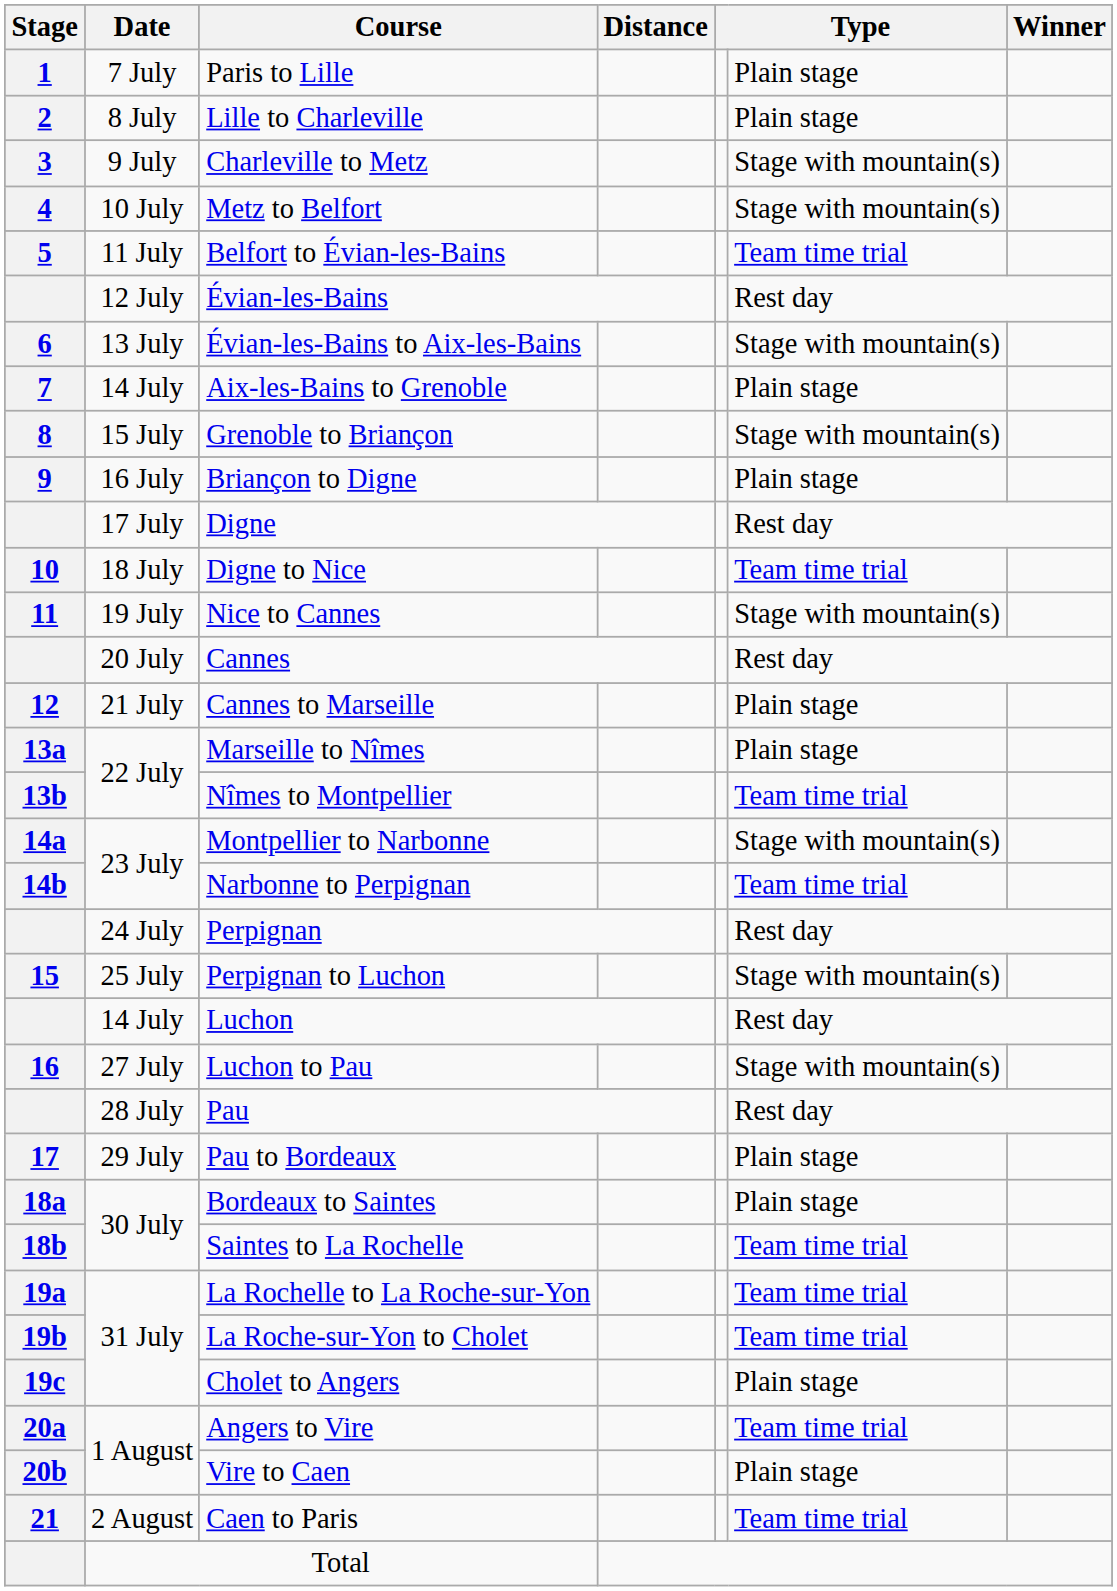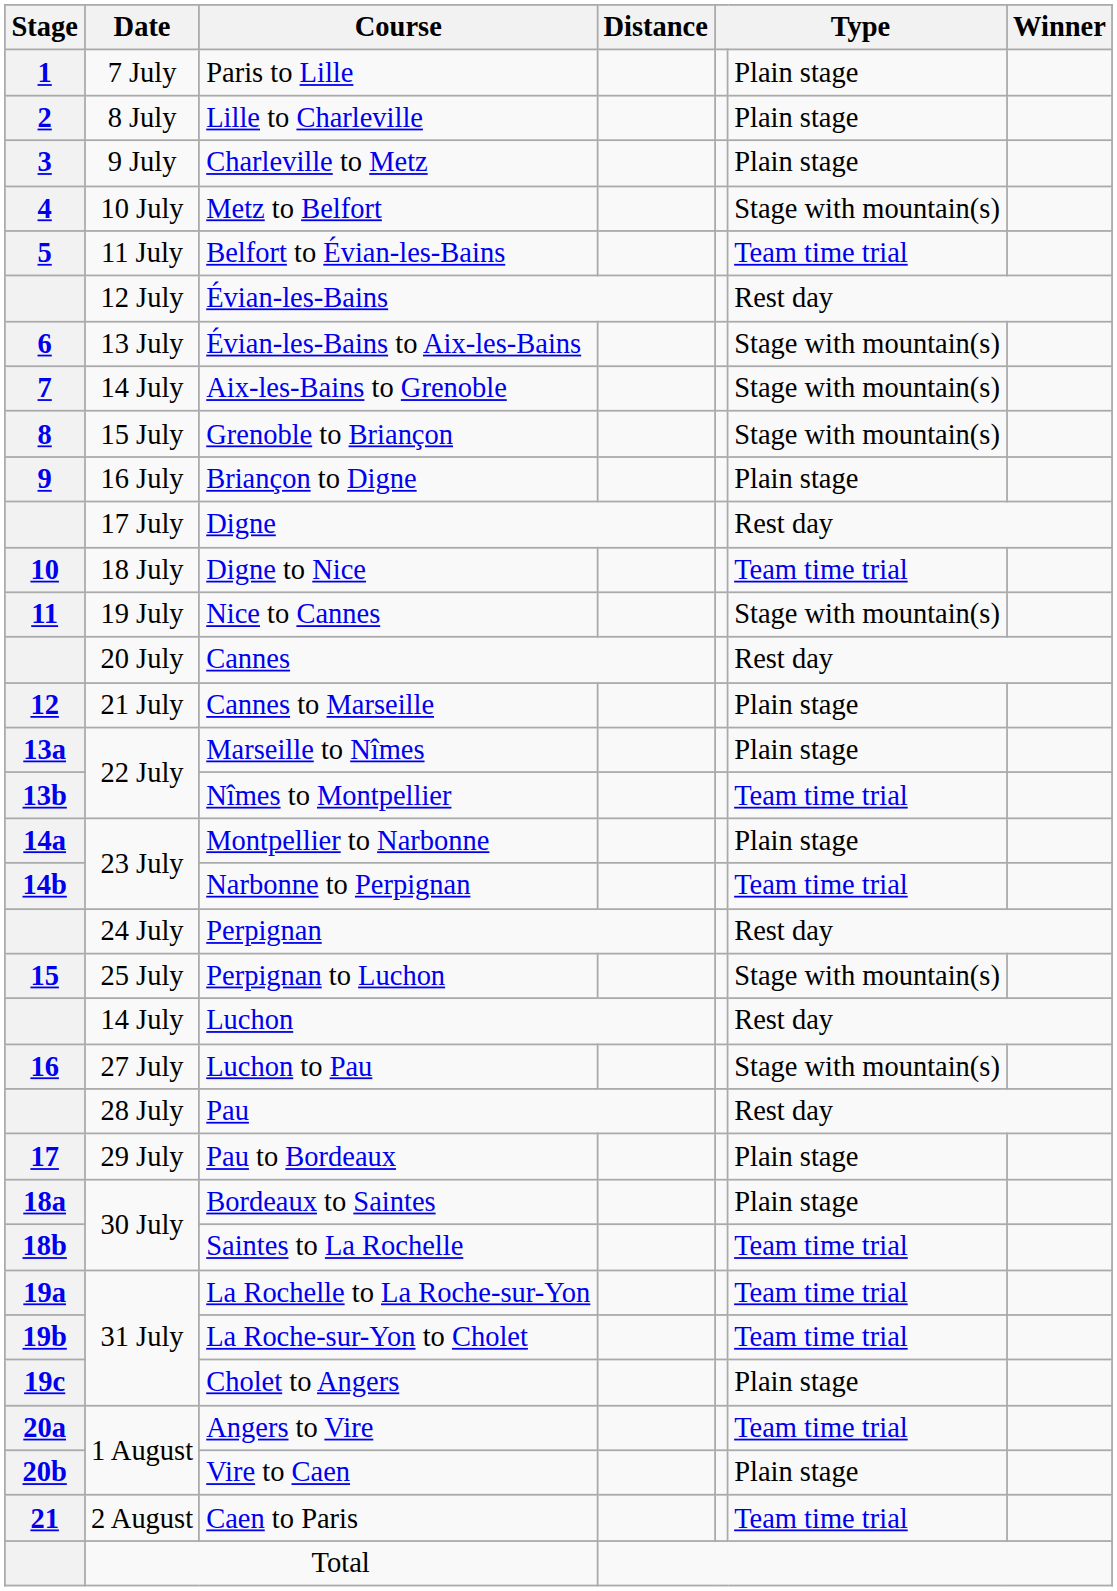Charleville to Metz | column 6: Stage with mountain(s) -> Plain stage
Aix-les-Bains to Grenoble | column 6: Plain stage -> Stage with mountain(s)
Montpellier to Narbonne | column 6: Stage with mountain(s) -> Plain stage
